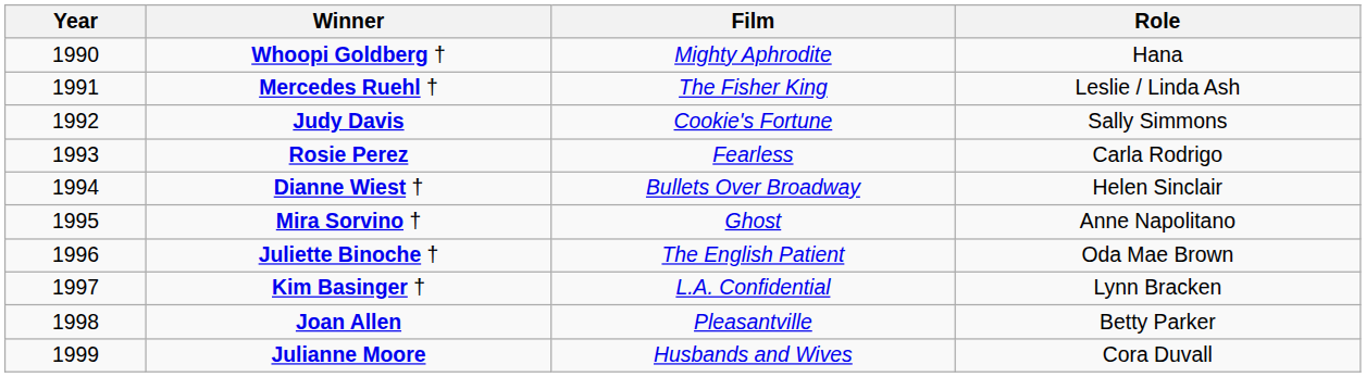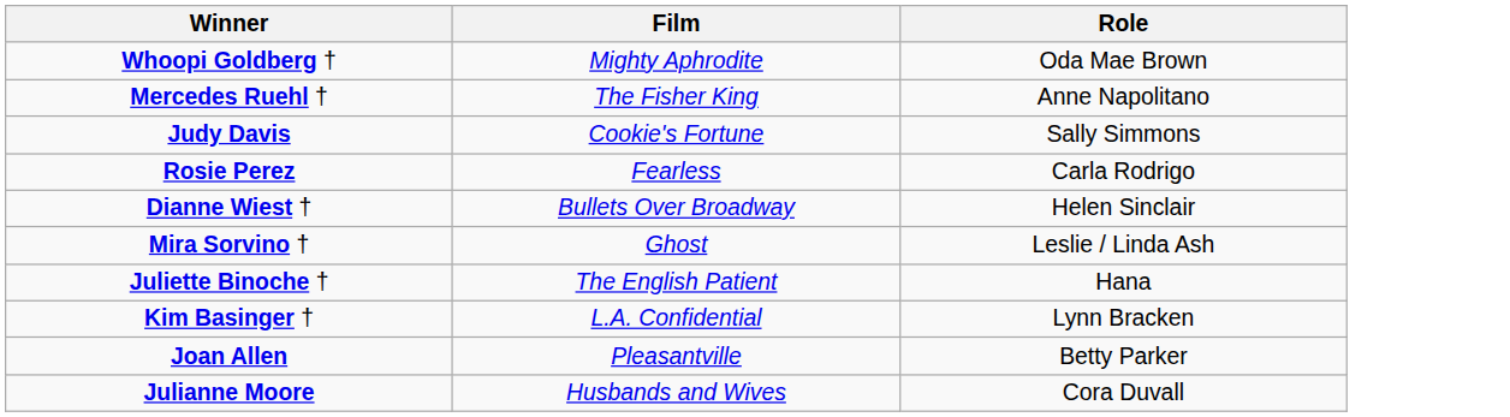- column: Year | 1990 | 1991 | 1992 | 1993 | 1994 | 1995 | 1996 | 1997 | 1998 | 1999
Whoopi Goldberg † | Role: Hana -> Oda Mae Brown
Mercedes Ruehl † | Role: Leslie / Linda Ash -> Anne Napolitano
Mira Sorvino † | Role: Anne Napolitano -> Leslie / Linda Ash
Juliette Binoche † | Role: Oda Mae Brown -> Hana
